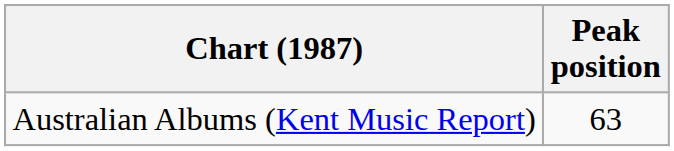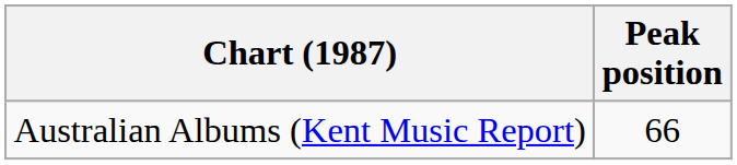Australian Albums (Kent Music Report) | Peak position: 63 -> 66
